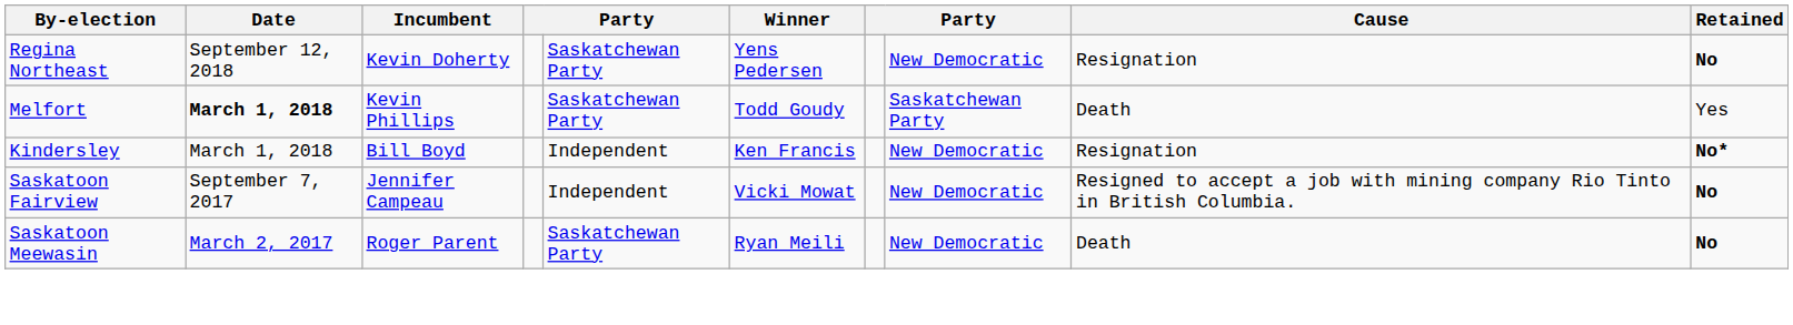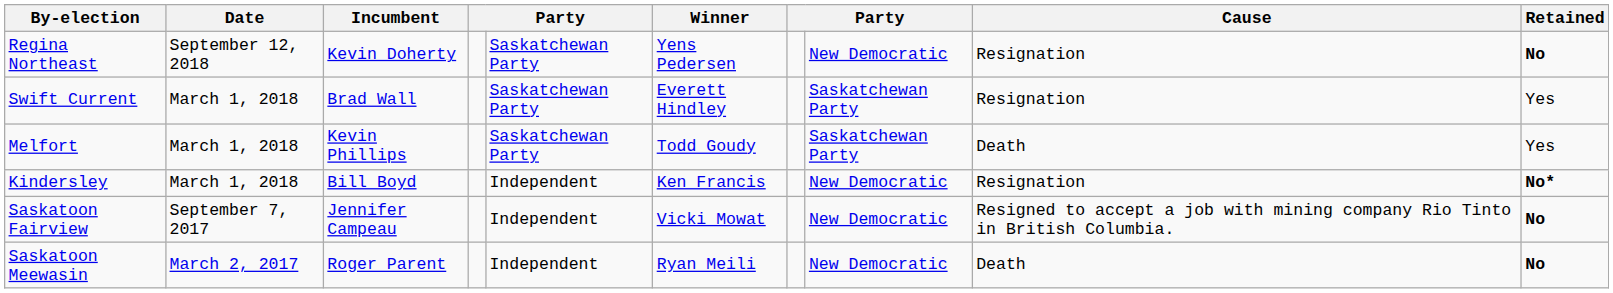+ row: Swift Current | March 1, 2018 | Brad Wall | Saskatchewan Party | Everett Hindley | Saskatchewan Party | Resignation | Yes
Melfort | Date: bold -> normal
Saskatoon Meewasin | column 5: Saskatchewan Party -> Independent
